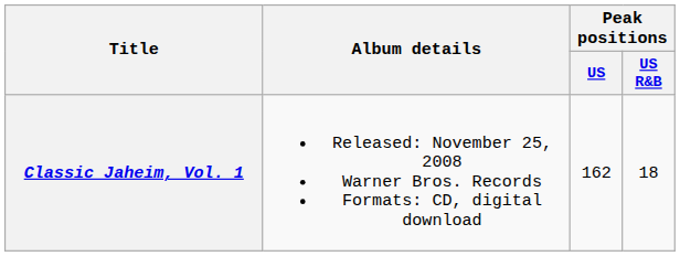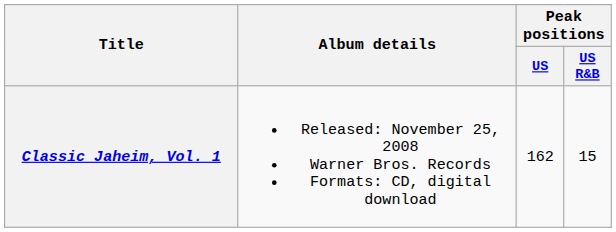Classic Jaheim, Vol. 1 | Peak positions / US R&B: 18 -> 15
